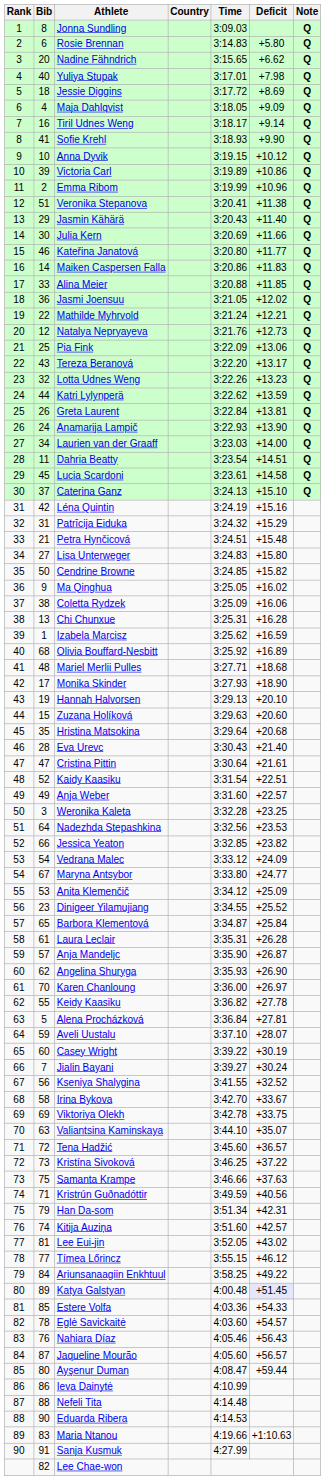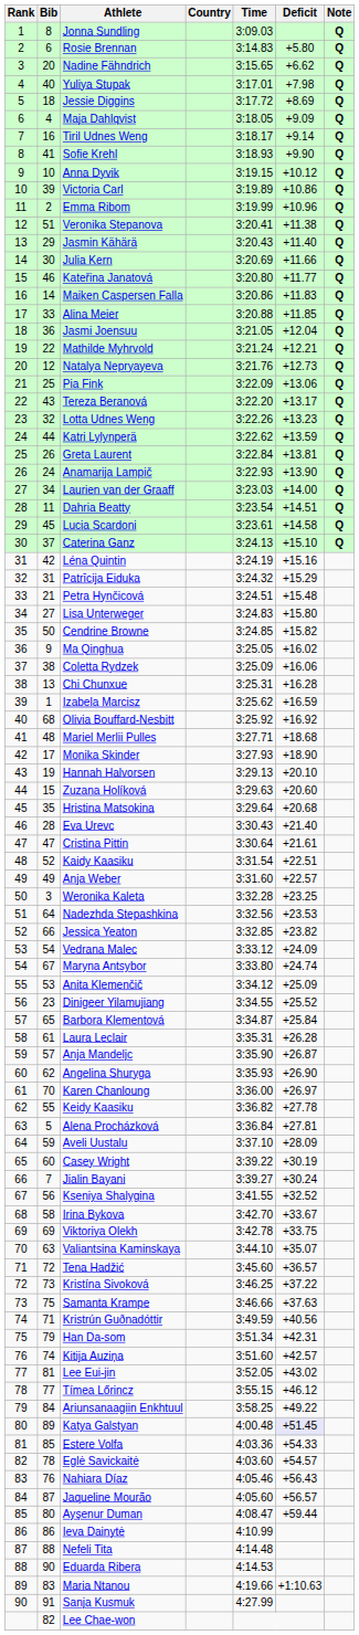Jasmi Joensuu | Deficit: +12.02 -> +12.04
Olivia Bouffard-Nesbitt | Deficit: +16.89 -> +16.92
Maryna Antsybor | Deficit: +24.77 -> +24.74
Aveli Uustalu | Deficit: +28.07 -> +28.09
